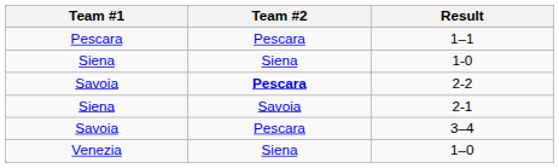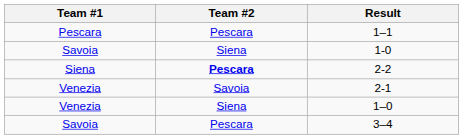1-0 | Team #1: Siena -> Savoia
2-2 | Team #1: Savoia -> Siena
2-1 | Team #1: Siena -> Venezia
rows swapped: 3–4 <-> 1–0
